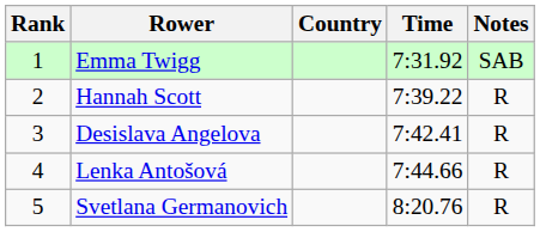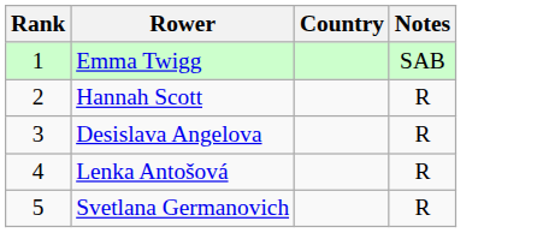- column: Time | 7:31.92 | 7:39.22 | 7:42.41 | 7:44.66 | 8:20.76
